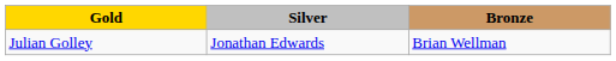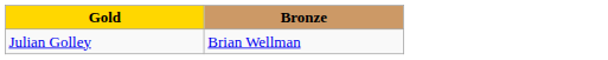- column: Silver | Jonathan Edwards
